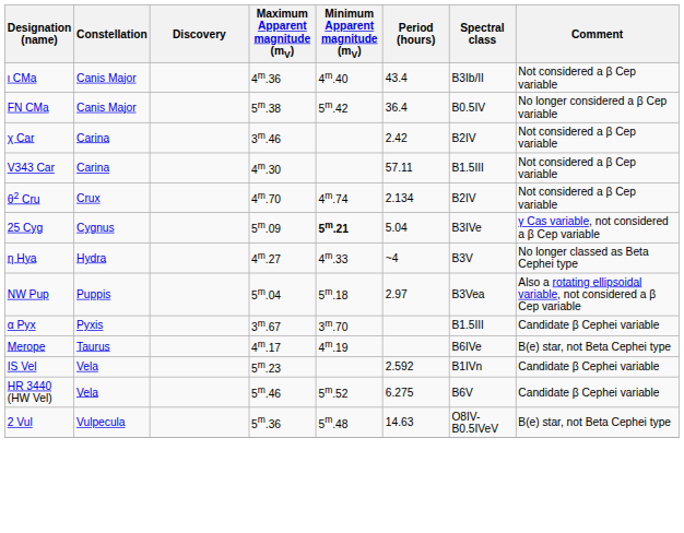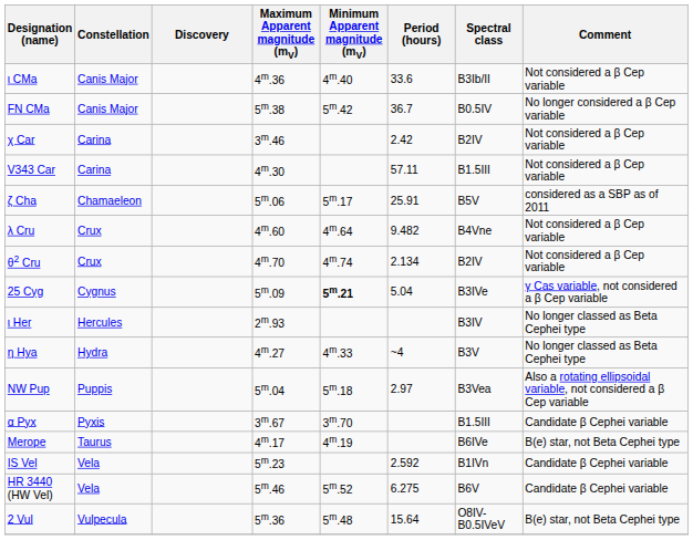ι CMa | Period (hours): 43.4 -> 33.6
FN CMa | Period (hours): 36.4 -> 36.7
+ row: ζ Cha | Chamaeleon | 5m.06 | 5m.17 | 25.91 | B5V | considered as a SBP as of 2011
+ row: λ Cru | Crux | 4m.60 | 4m.64 | 9.482 | B4Vne | Not considered a β Cep variable
+ row: ι Her | Hercules | 2m.93 | B3IV | No longer classed as Beta Cephei type
2 Vul | Period (hours): 14.63 -> 15.64
